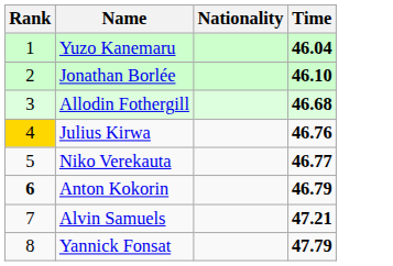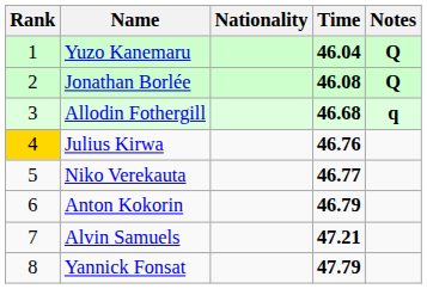+ column: Notes | Q | Q | q
Jonathan Borlée | Time: 46.10 -> 46.08
Anton Kokorin | Rank: bold -> normal
